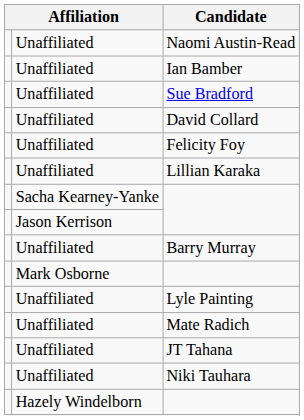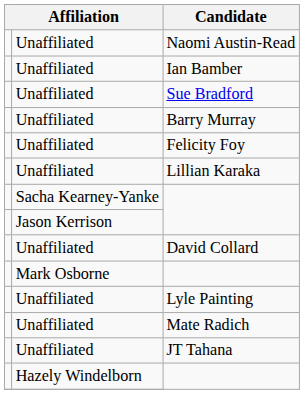rows swapped: David Collard <-> Barry Murray
- row: Unaffiliated | Niki Tauhara
